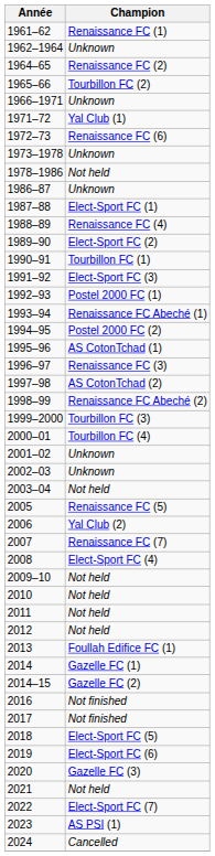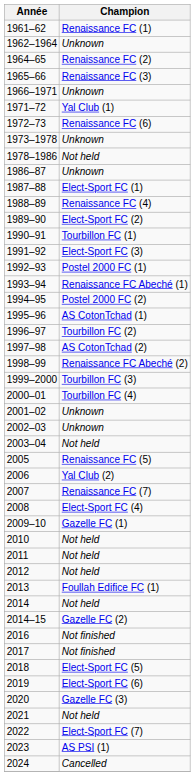1965–66 | Champion: Tourbillon FC (2) -> Renaissance FC (3)
1996–97 | Champion: Renaissance FC (3) -> Tourbillon FC (2)
2009–10 | Champion: Not held -> Gazelle FC (1)
2014 | Champion: Gazelle FC (1) -> Not held
